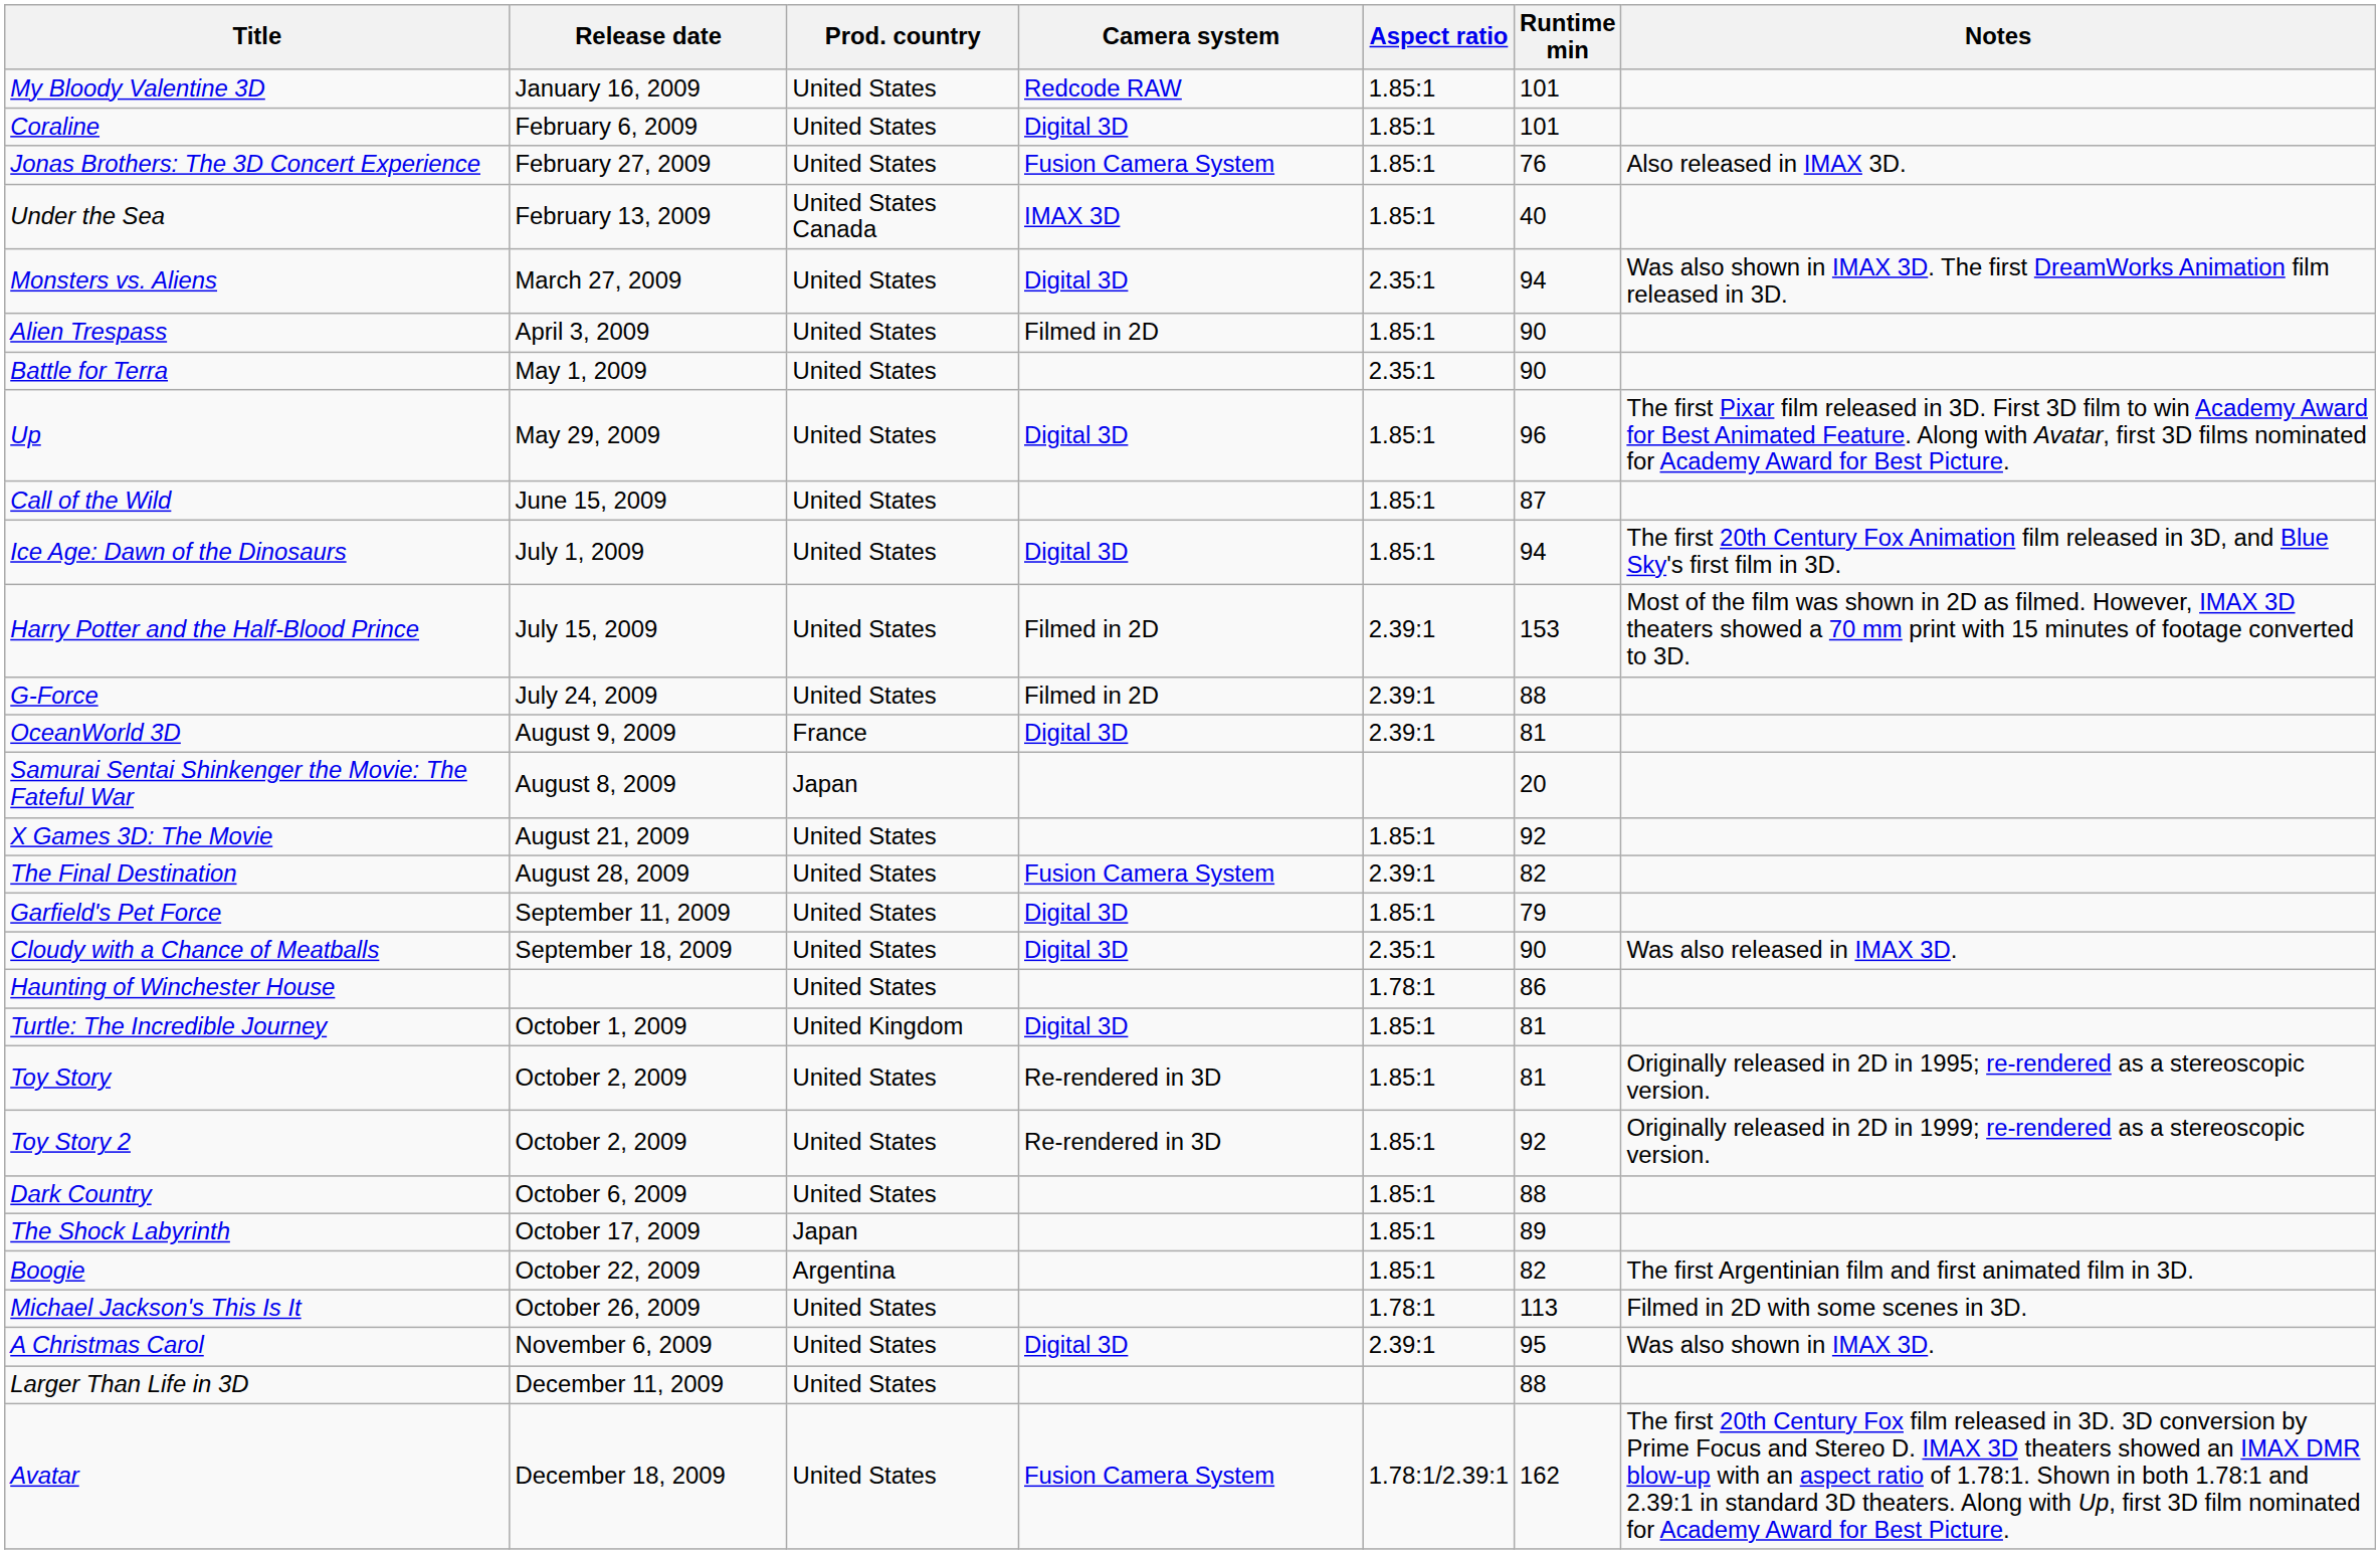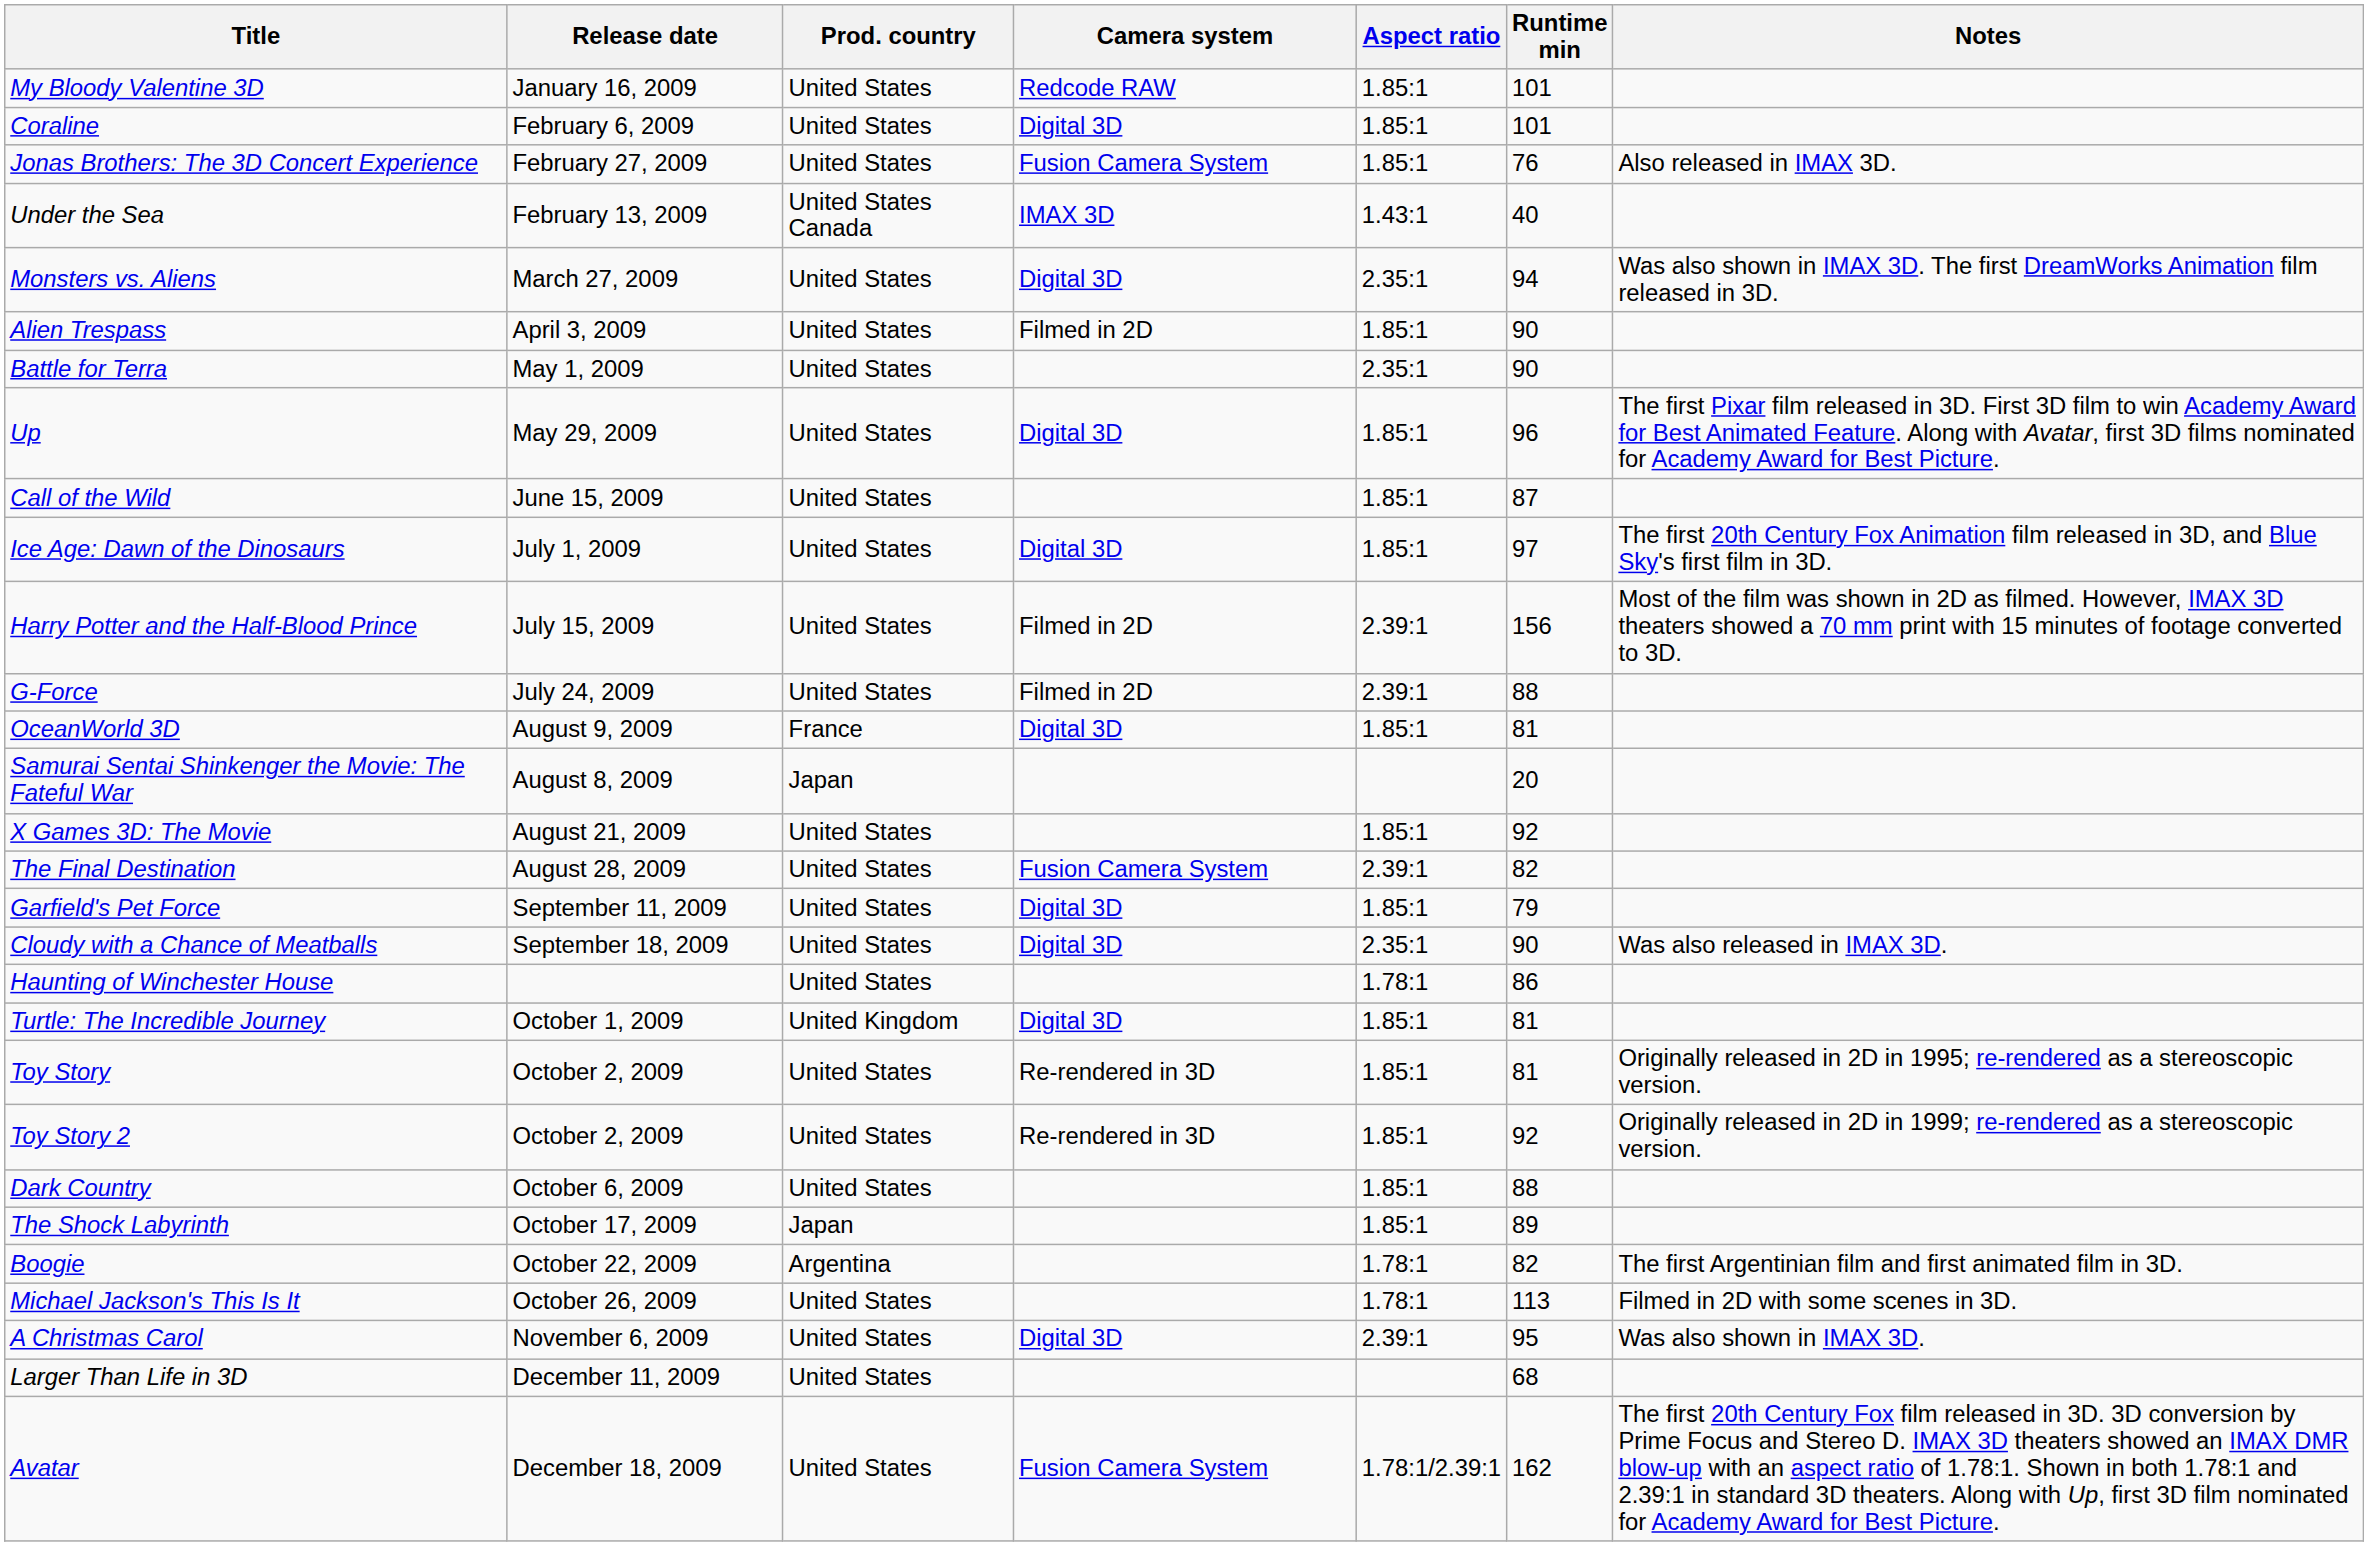Under the Sea | Aspect ratio: 1.85:1 -> 1.43:1
Ice Age: Dawn of the Dinosaurs | Runtime min: 94 -> 97
Harry Potter and the Half-Blood Prince | Runtime min: 153 -> 156
OceanWorld 3D | Aspect ratio: 2.39:1 -> 1.85:1
Boogie | Aspect ratio: 1.85:1 -> 1.78:1
Larger Than Life in 3D | Runtime min: 88 -> 68
